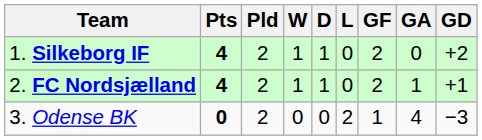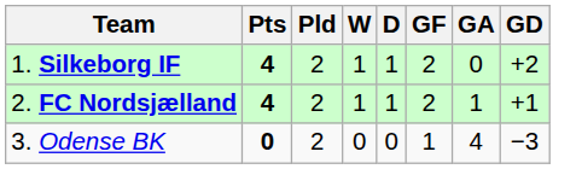- column: L | 0 | 0 | 2
